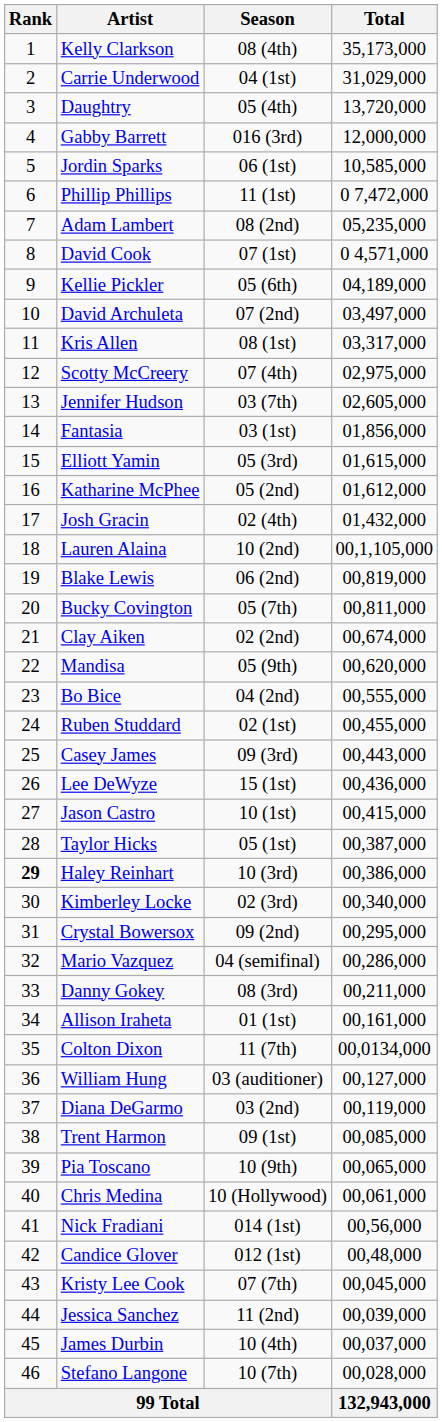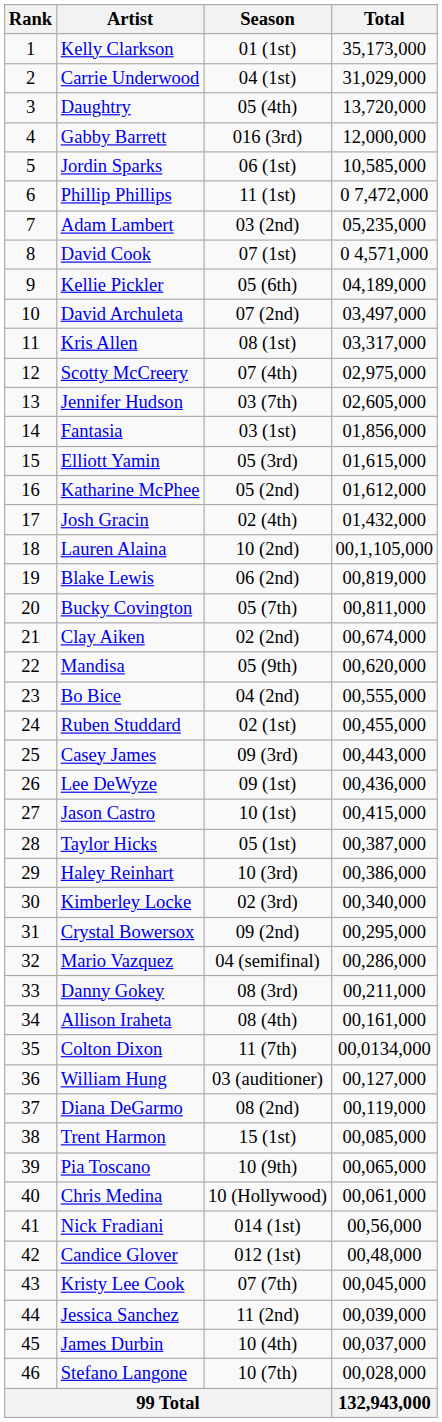Kelly Clarkson | Season: 08 (4th) -> 01 (1st)
Adam Lambert | Season: 08 (2nd) -> 03 (2nd)
Lee DeWyze | Season: 15 (1st) -> 09 (1st)
Haley Reinhart | Rank: bold -> normal
Allison Iraheta | Season: 01 (1st) -> 08 (4th)
Diana DeGarmo | Season: 03 (2nd) -> 08 (2nd)
Trent Harmon | Season: 09 (1st) -> 15 (1st)
